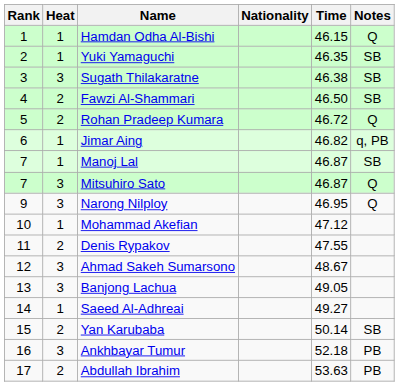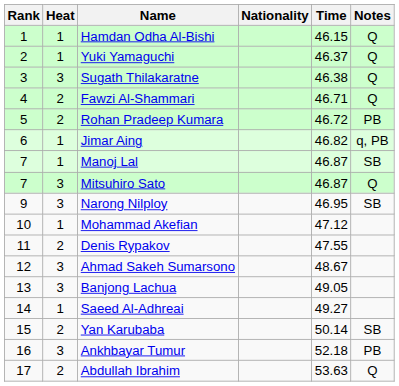Yuki Yamaguchi | Time: 46.35 -> 46.37
Yuki Yamaguchi | Notes: SB -> Q
Sugath Thilakaratne | Notes: SB -> Q
Fawzi Al-Shammari | Time: 46.50 -> 46.71
Fawzi Al-Shammari | Notes: SB -> Q
Rohan Pradeep Kumara | Notes: Q -> PB
Narong Nilploy | Notes: Q -> SB
Abdullah Ibrahim | Notes: PB -> Q
